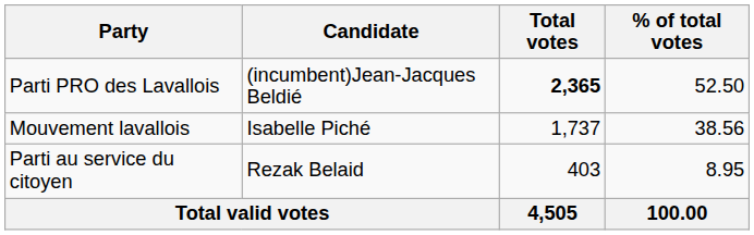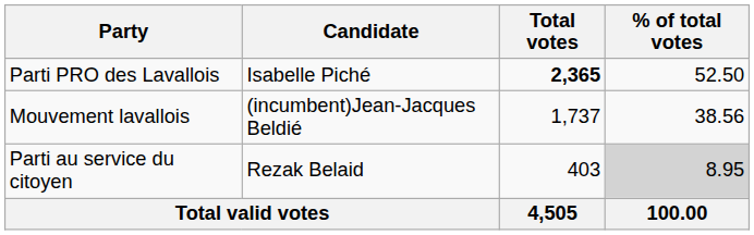Parti PRO des Lavallois | Candidate: (incumbent)Jean-Jacques Beldié -> Isabelle Piché
Mouvement lavallois | Candidate: Isabelle Piché -> (incumbent)Jean-Jacques Beldié
Parti au service du citoyen | % of total votes: no background -> lightgrey background
